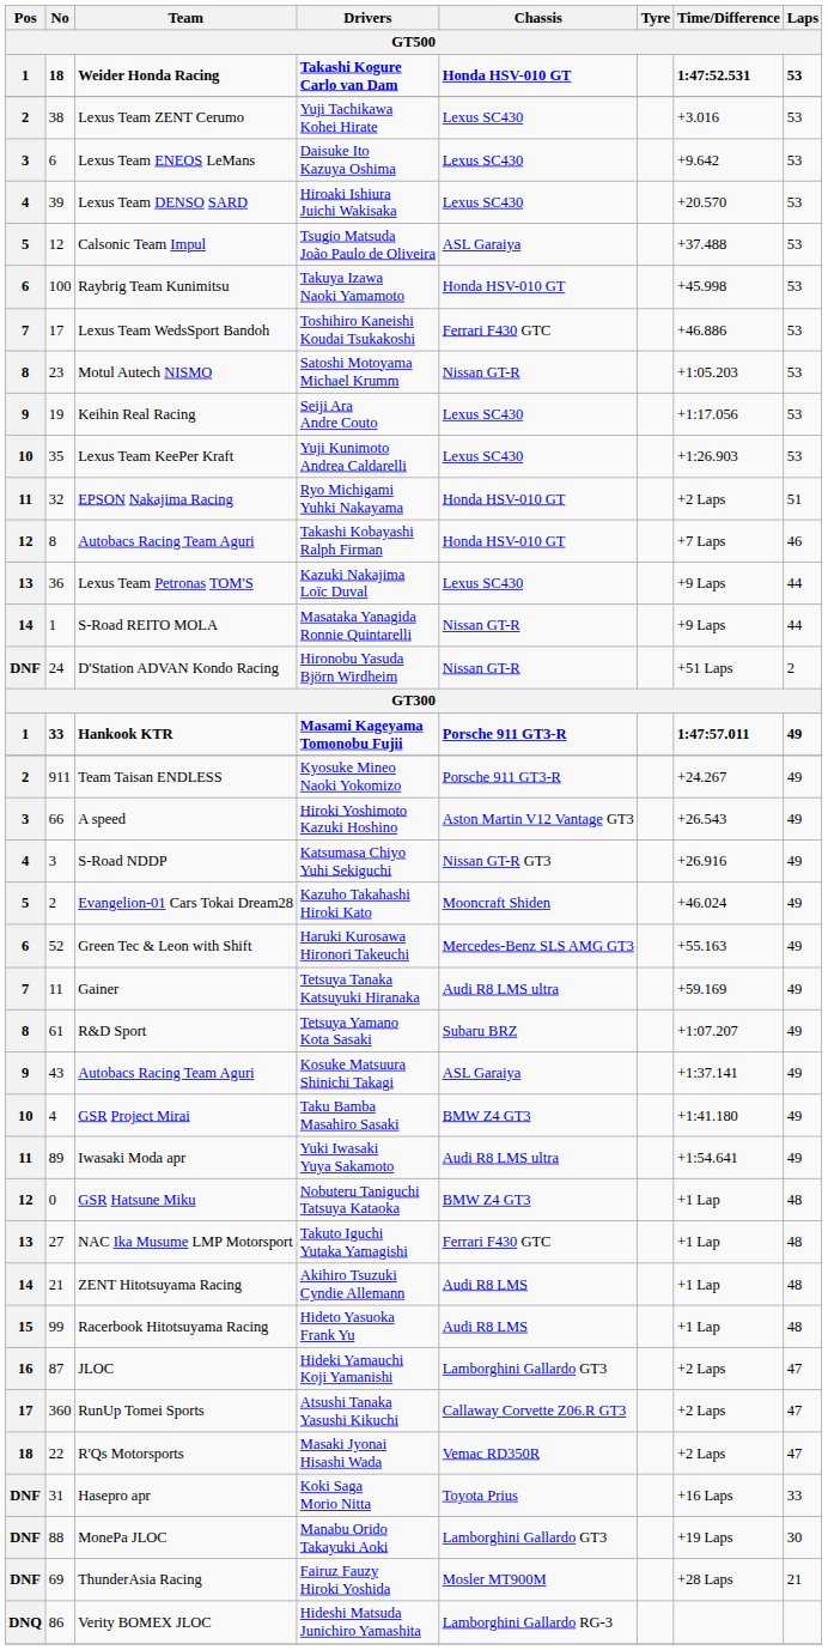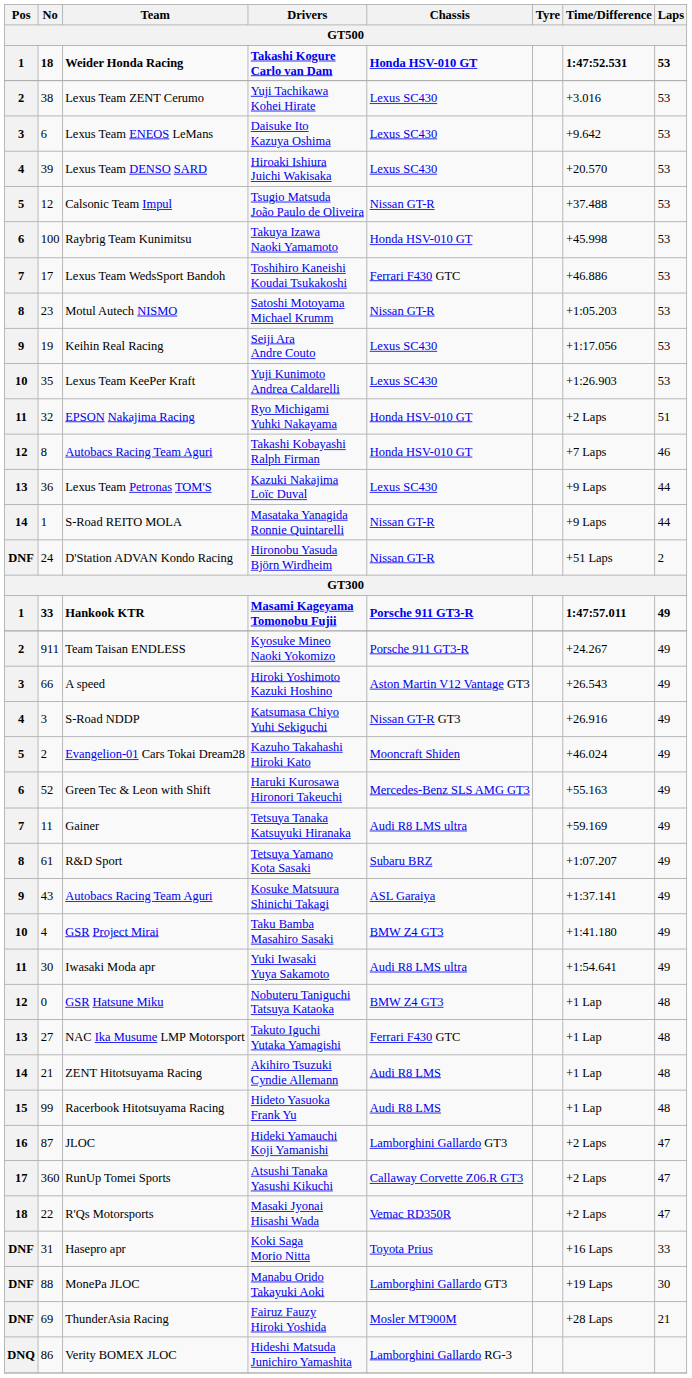Tsugio Matsuda João Paulo de Oliveira | Chassis: ASL Garaiya -> Nissan GT-R
Yuki Iwasaki Yuya Sakamoto | No: 89 -> 30
